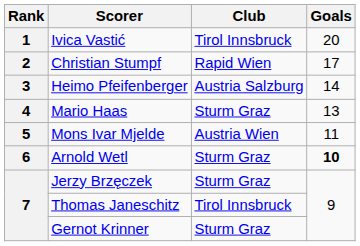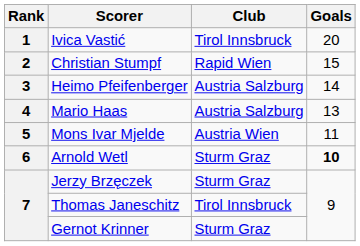Christian Stumpf | Goals: 17 -> 15
Mario Haas | Club: Sturm Graz -> Austria Salzburg
